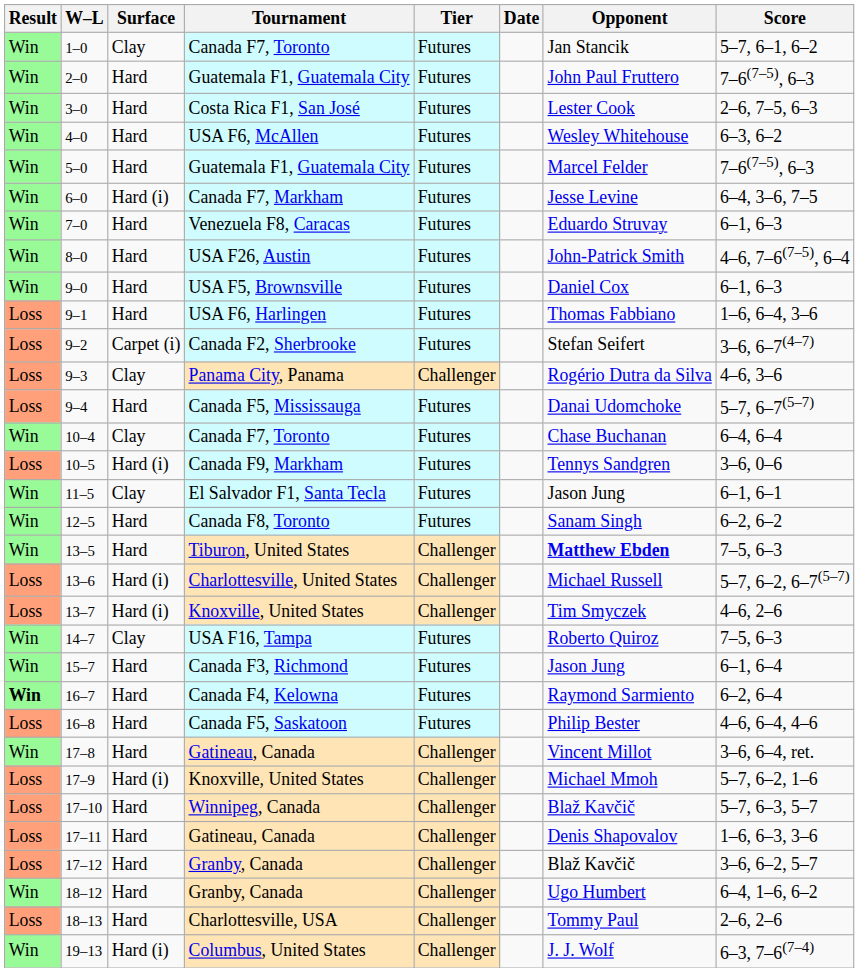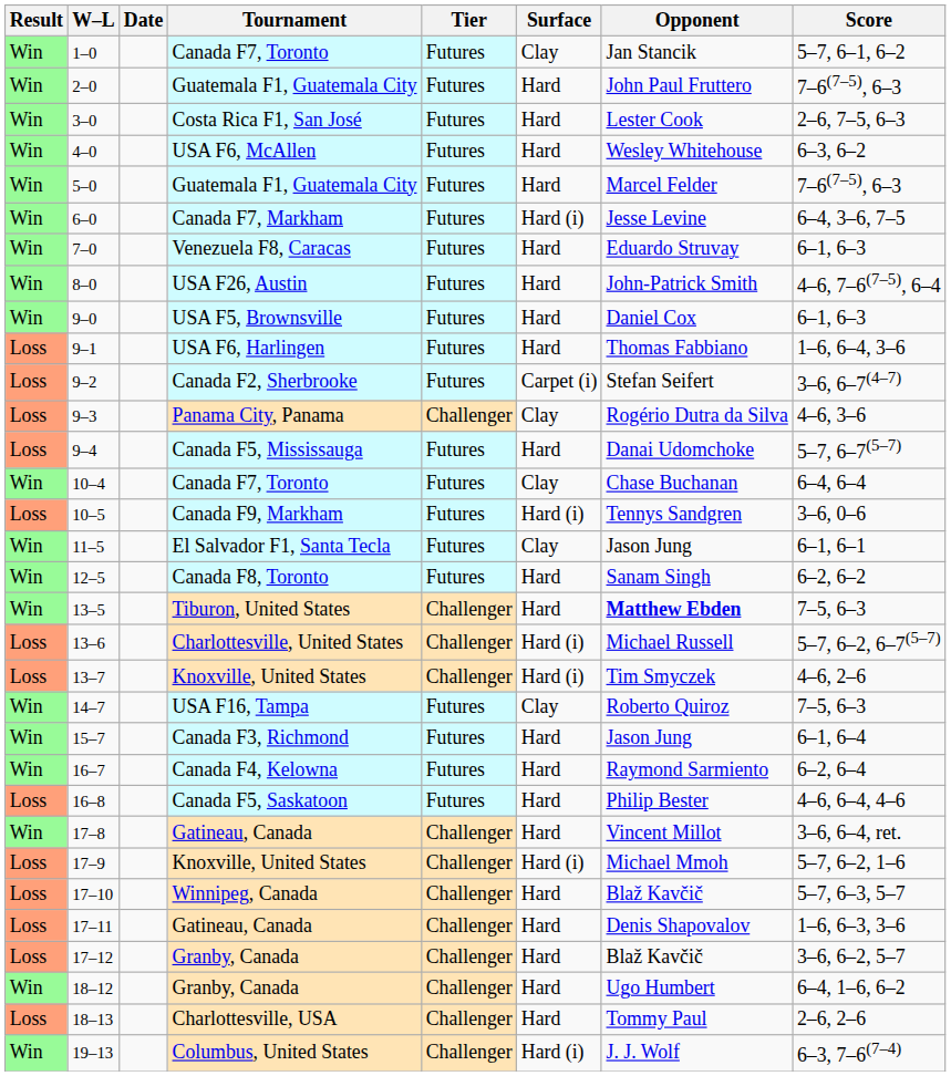columns swapped: Date <-> Surface
16–7 | Result: bold -> normal
